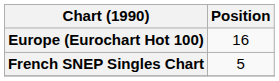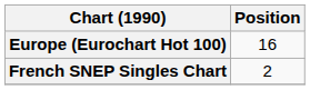French SNEP Singles Chart | Position: 5 -> 2
